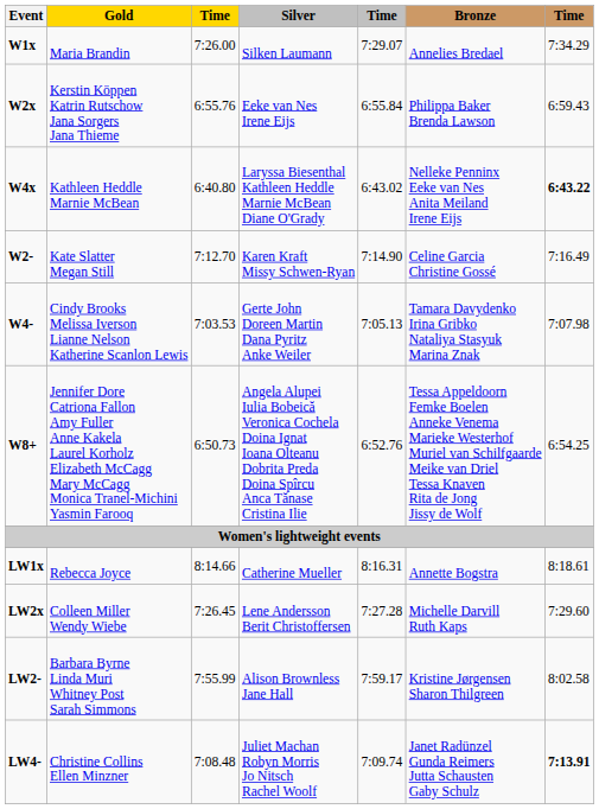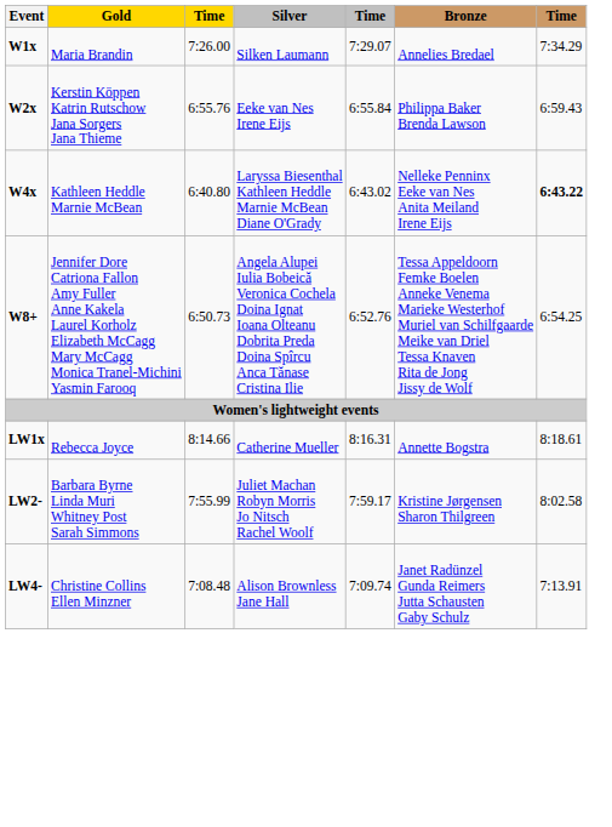- row: W2- | Kate Slatter Megan Still | 7:12.70 | Karen Kraft Missy Schwen-Ryan | 7:14.90 | Celine Garcia Christine Gossé | 7:16.49
- row: W4- | Cindy Brooks Melissa Iverson Lianne Nelson Katherine Scanlon Lewis | 7:03.53 | Gerte John Doreen Martin Dana Pyritz Anke Weiler | 7:05.13 | Tamara Davydenko Irina Gribko Nataliya Stasyuk Marina Znak | 7:07.98
- row: LW2x | Colleen Miller Wendy Wiebe | 7:26.45 | Lene Andersson Berit Christoffersen | 7:27.28 | Michelle Darvill Ruth Kaps | 7:29.60
LW2- | Silver: Alison Brownless Jane Hall -> Juliet Machan Robyn Morris Jo Nitsch Rachel Woolf
LW4- | Silver: Juliet Machan Robyn Morris Jo Nitsch Rachel Woolf -> Alison Brownless Jane Hall
LW4- | column 7: bold -> normal
